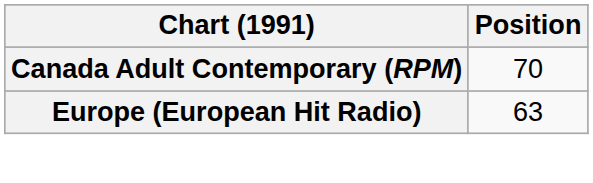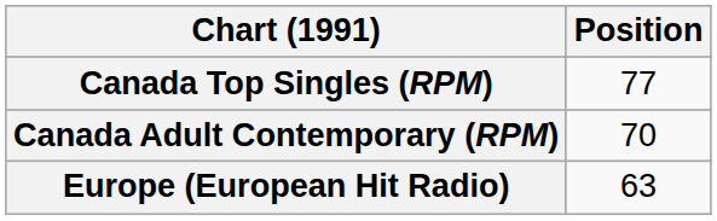+ row: Canada Top Singles (RPM) | 77
